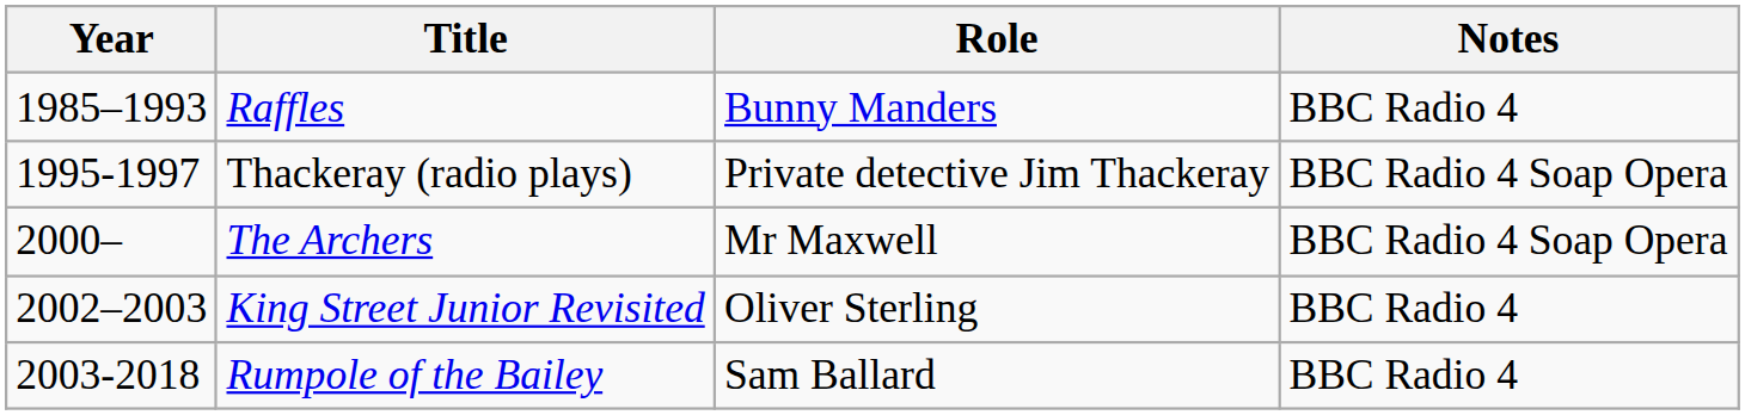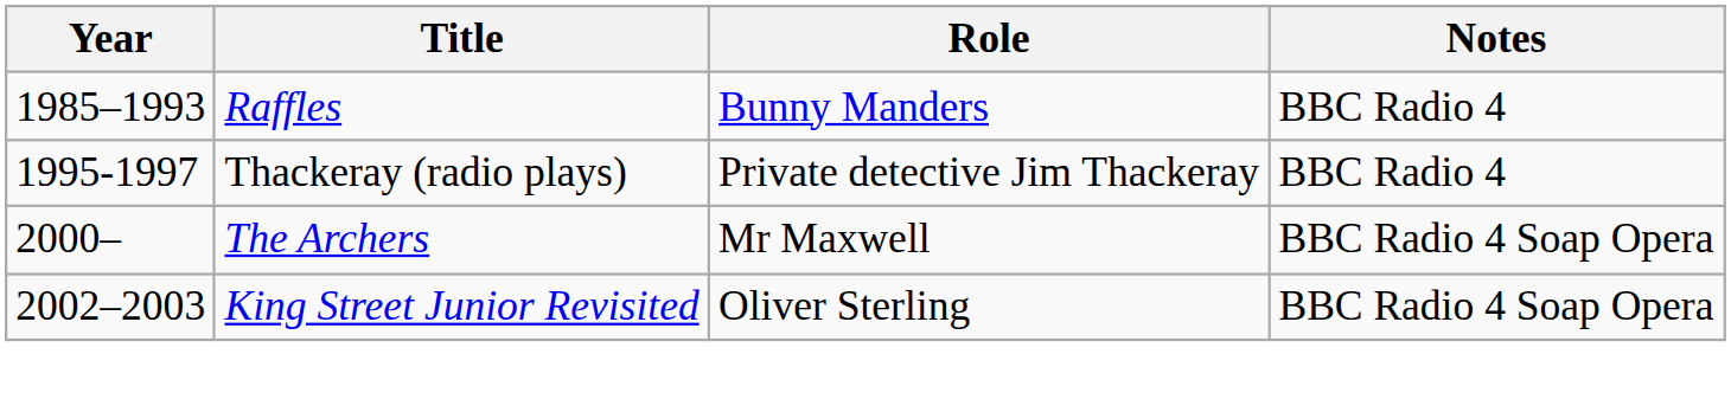Thackeray (radio plays) | Notes: BBC Radio 4 Soap Opera -> BBC Radio 4
King Street Junior Revisited | Notes: BBC Radio 4 -> BBC Radio 4 Soap Opera
- row: 2003-2018 | Rumpole of the Bailey | Sam Ballard | BBC Radio 4
